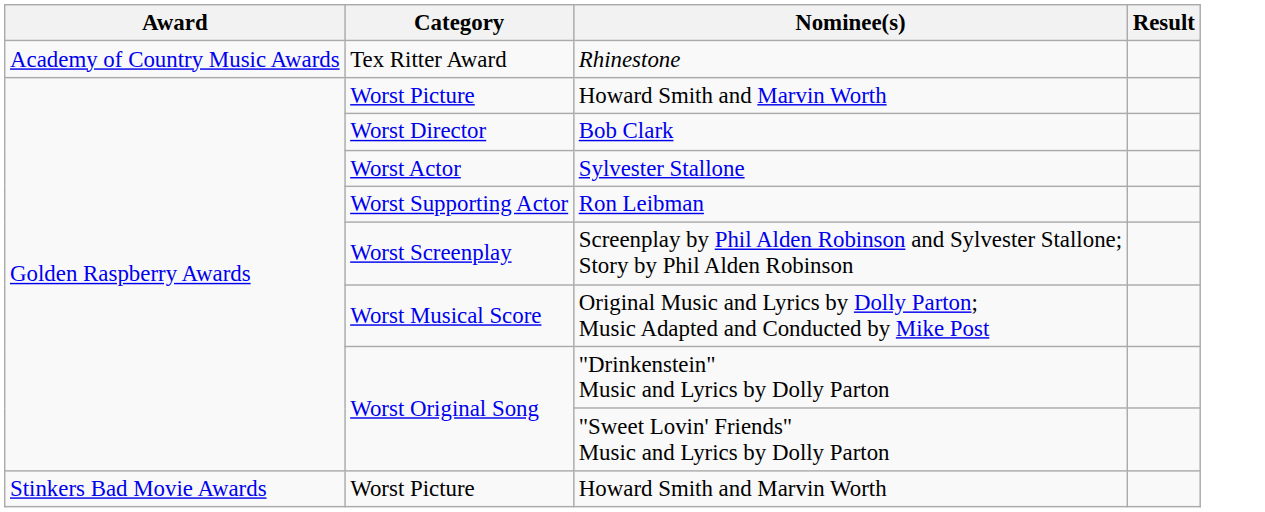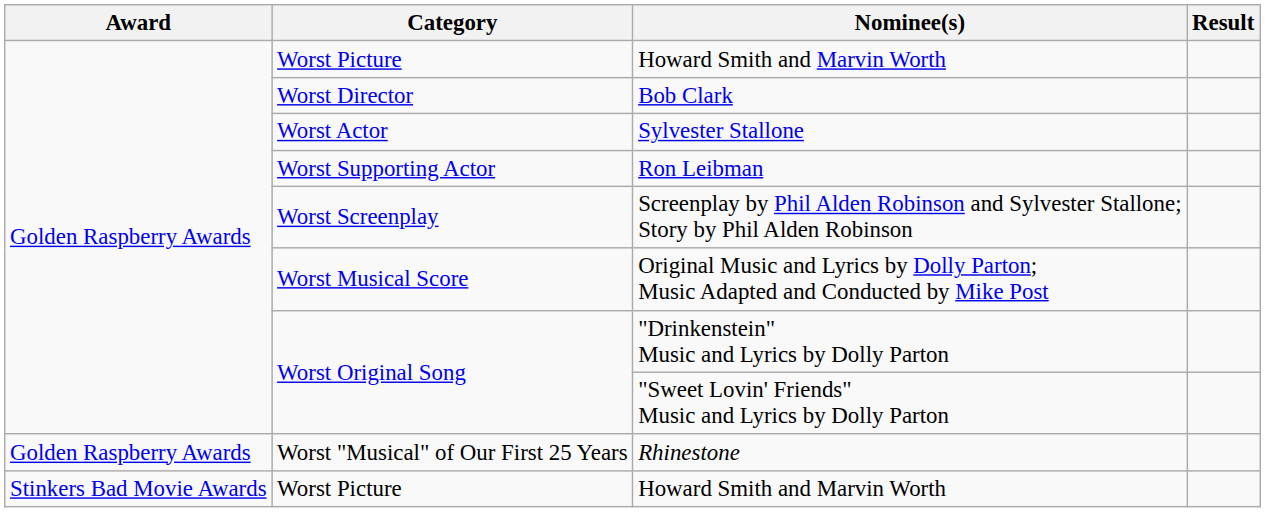- row: Academy of Country Music Awards | Tex Ritter Award | Rhinestone
+ row: Golden Raspberry Awards | Worst "Musical" of Our First 25 Years | Rhinestone
